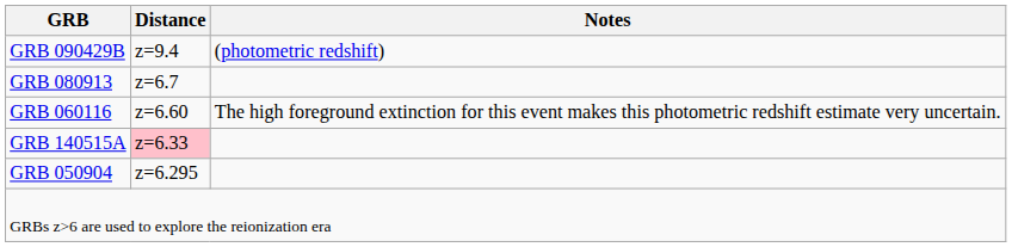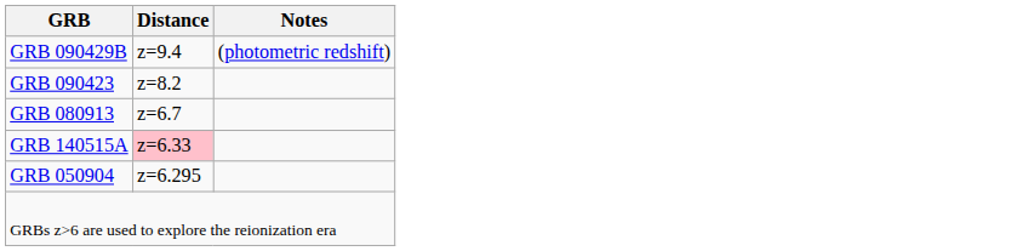+ row: GRB 090423 | z=8.2
- row: GRB 060116 | z=6.60 | The high foreground extinction for this event makes this photometric redshift estimate very uncertain.
